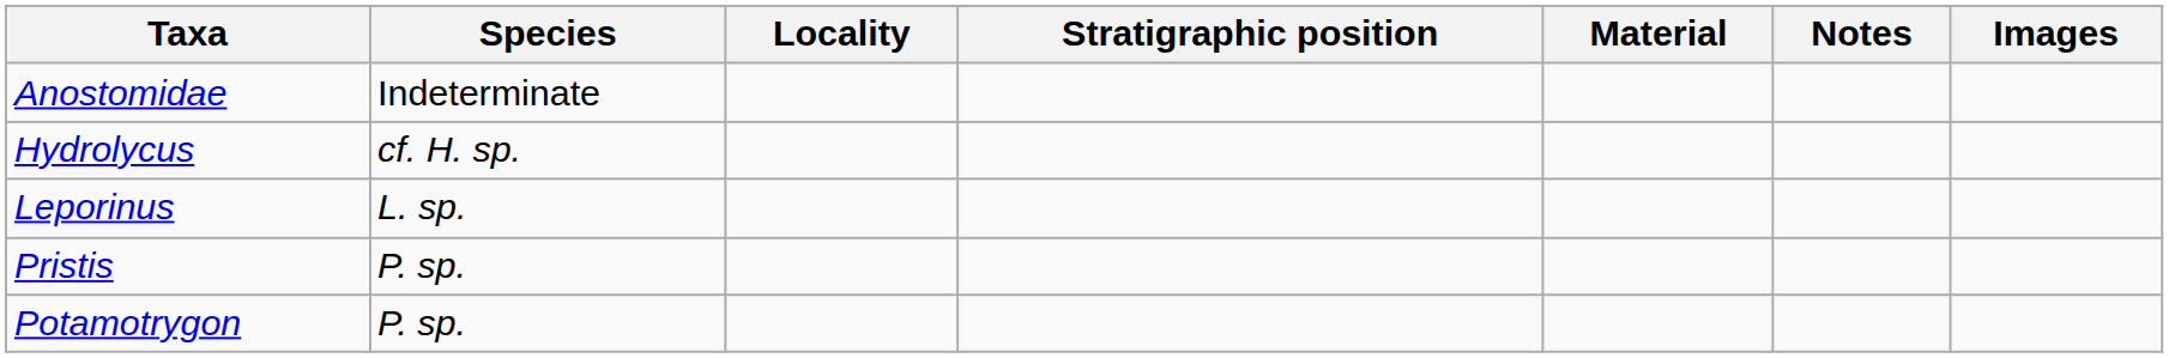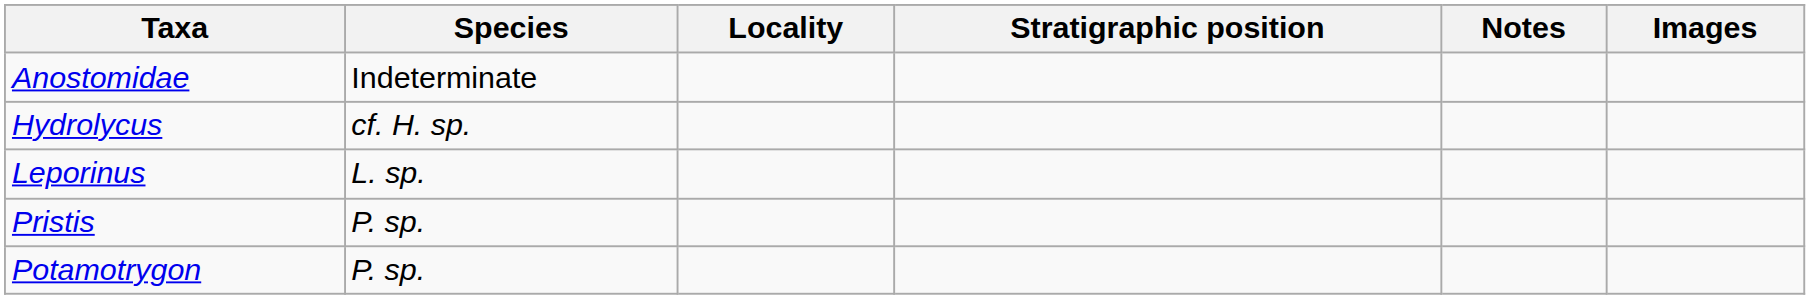- column: Material
